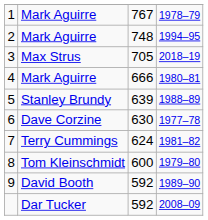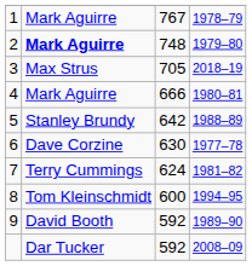2 | column 2: normal -> bold
2 | column 4: 1994–95 -> 1979–80
5 | column 3: 639 -> 642
8 | column 4: 1979–80 -> 1994–95
